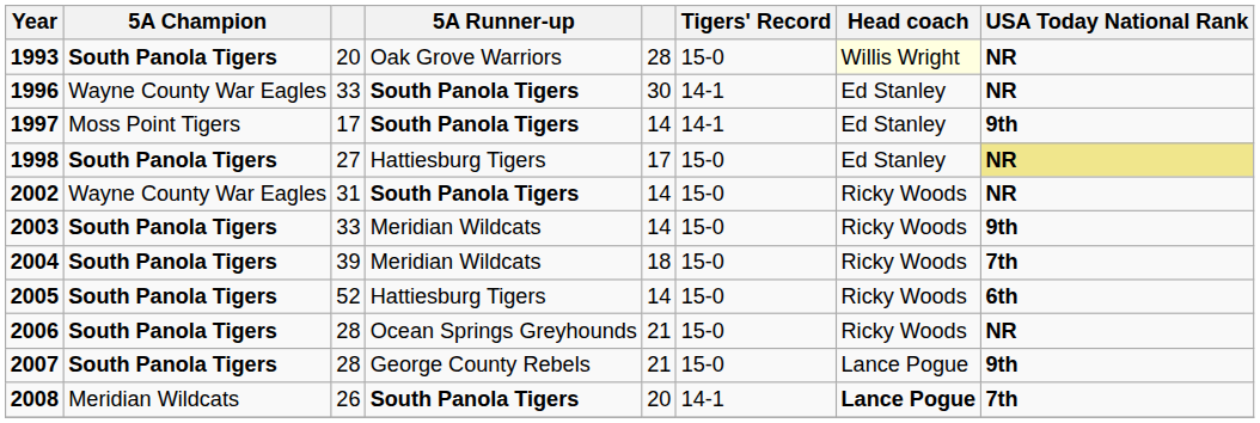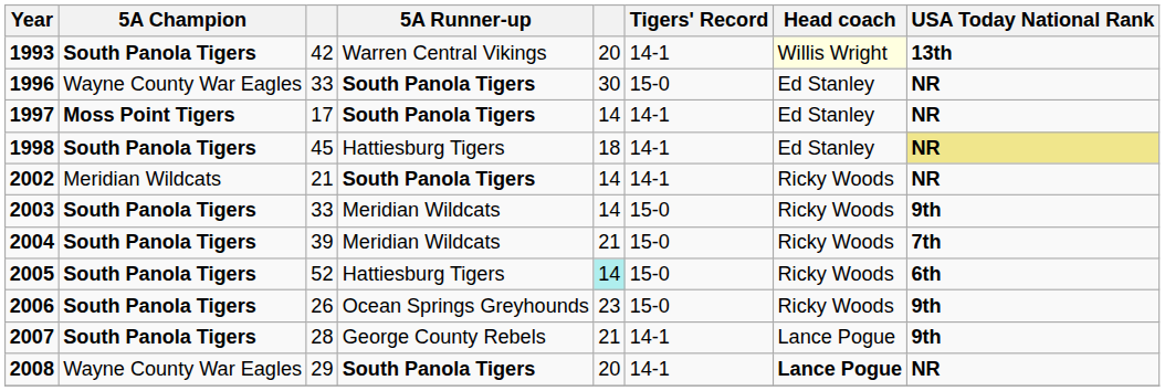1993 | column 3: 20 -> 42
1993 | 5A Runner-up: Oak Grove Warriors -> Warren Central Vikings
1993 | column 5: 28 -> 20
1993 | Tigers' Record: 15-0 -> 14-1
1993 | USA Today National Rank: NR -> 13th
1996 | Tigers' Record: 14-1 -> 15-0
1997 | 5A Champion: normal -> bold
1997 | USA Today National Rank: 9th -> NR
1998 | column 3: 27 -> 45
1998 | column 5: 17 -> 18
1998 | Tigers' Record: 15-0 -> 14-1
2002 | 5A Champion: Wayne County War Eagles -> Meridian Wildcats
2002 | column 3: 31 -> 21
2002 | Tigers' Record: 15-0 -> 14-1
2004 | column 5: 18 -> 21
2005 | column 5: no background -> paleturquoise background
2006 | column 3: 28 -> 26
2006 | column 5: 21 -> 23
2006 | USA Today National Rank: NR -> 9th
2007 | Tigers' Record: 15-0 -> 14-1
2008 | 5A Champion: Meridian Wildcats -> Wayne County War Eagles
2008 | column 3: 26 -> 29
2008 | USA Today National Rank: 7th -> NR
